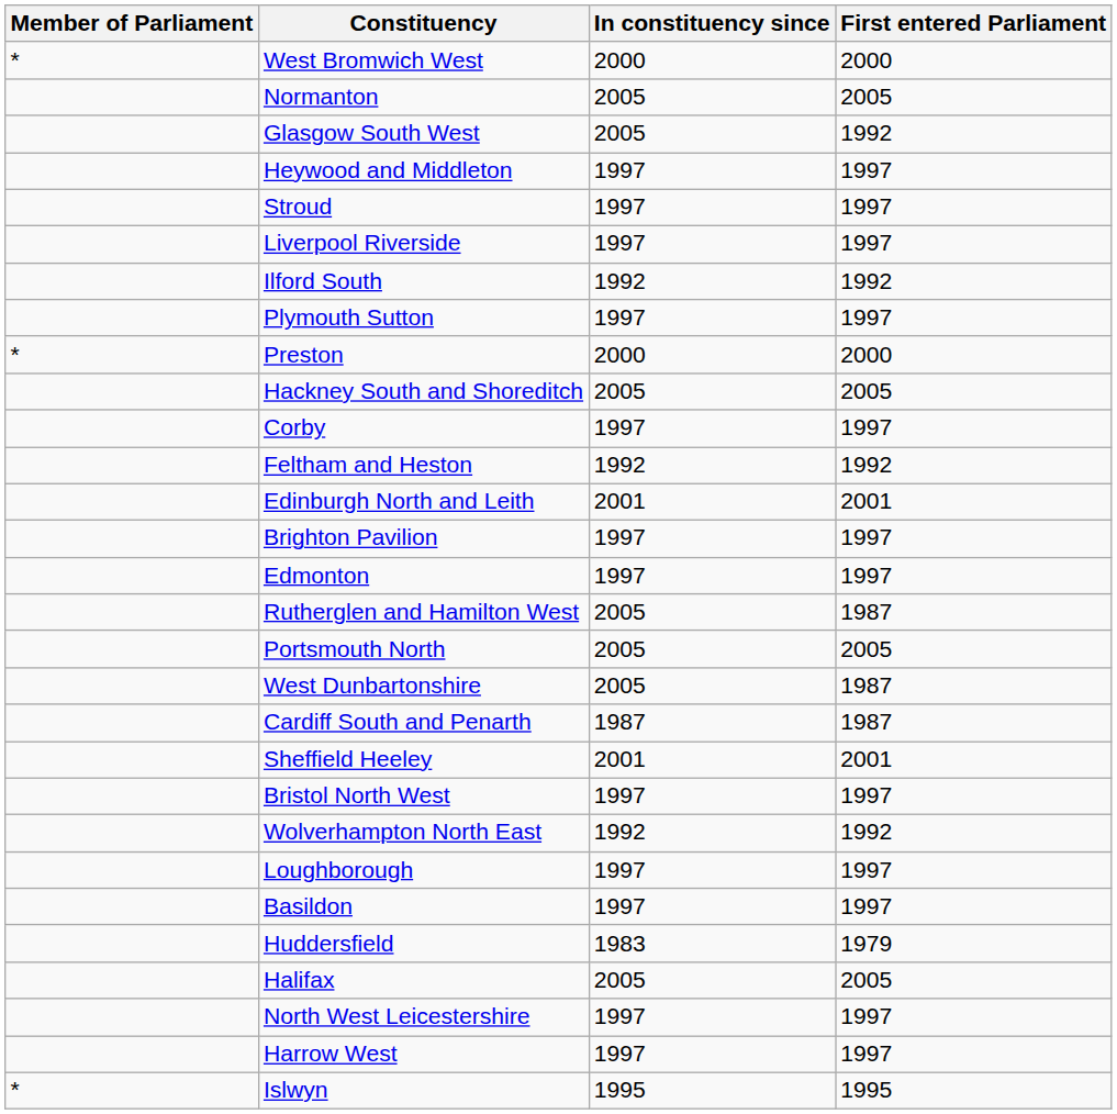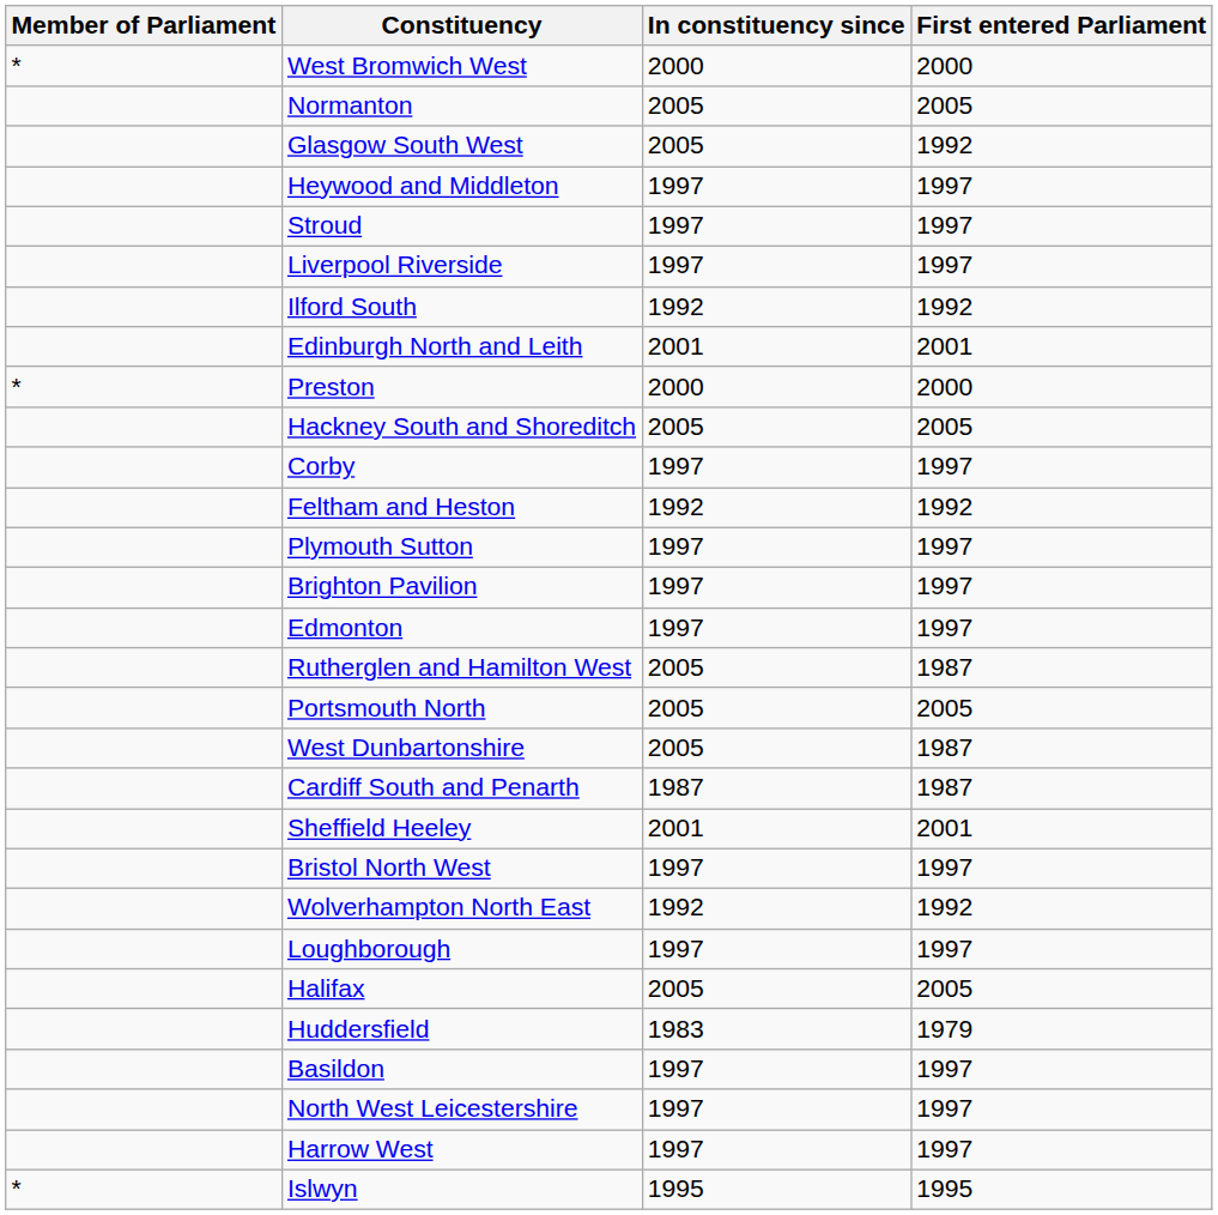rows swapped: Plymouth Sutton <-> Edinburgh North and Leith
rows swapped: Halifax <-> Basildon
